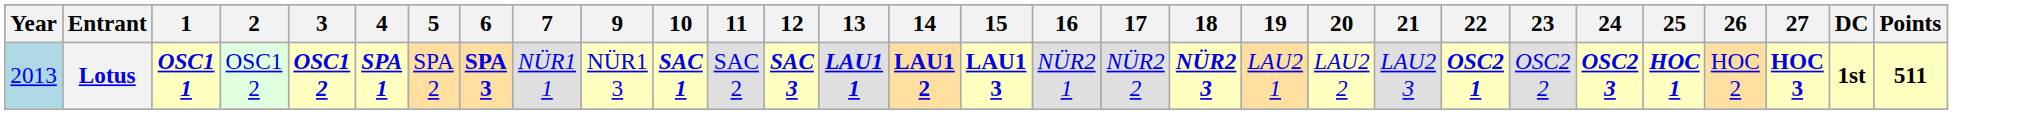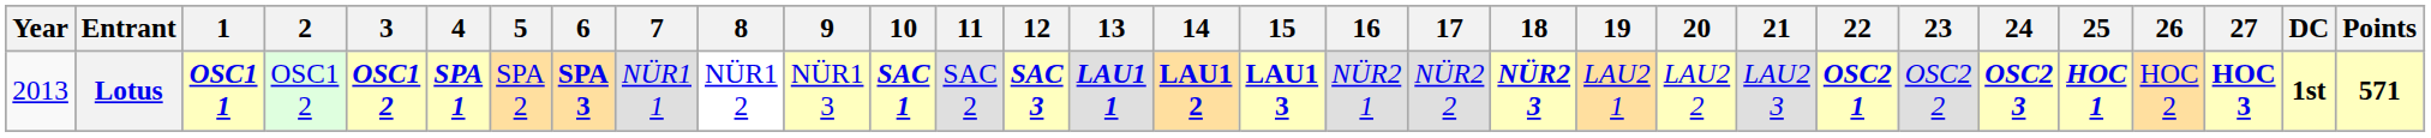+ column: 8 | NÜR1 2
Lotus | Year: lightblue background -> no background
Lotus | Points: 511 -> 571
